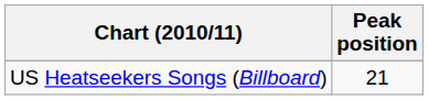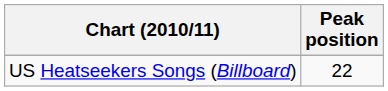US Heatseekers Songs (Billboard) | Peak position: 21 -> 22
